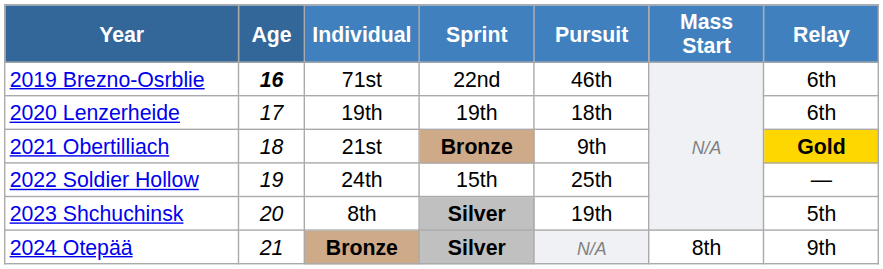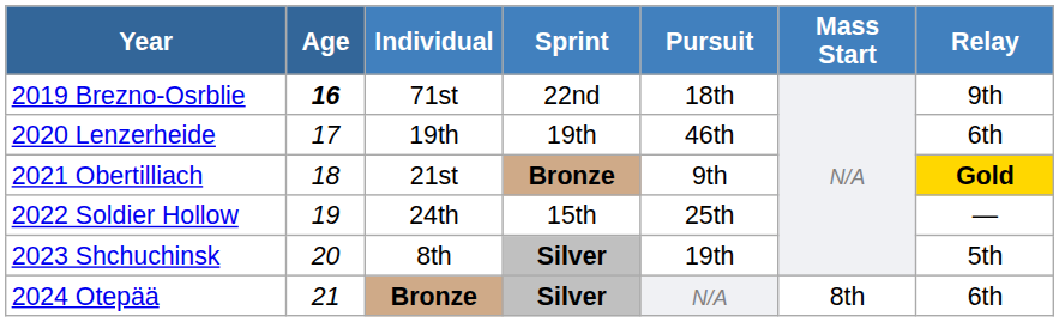2019 Brezno-Osrblie | Pursuit: 46th -> 18th
2019 Brezno-Osrblie | Relay: 6th -> 9th
2020 Lenzerheide | Pursuit: 18th -> 46th
2024 Otepää | Relay: 9th -> 6th
